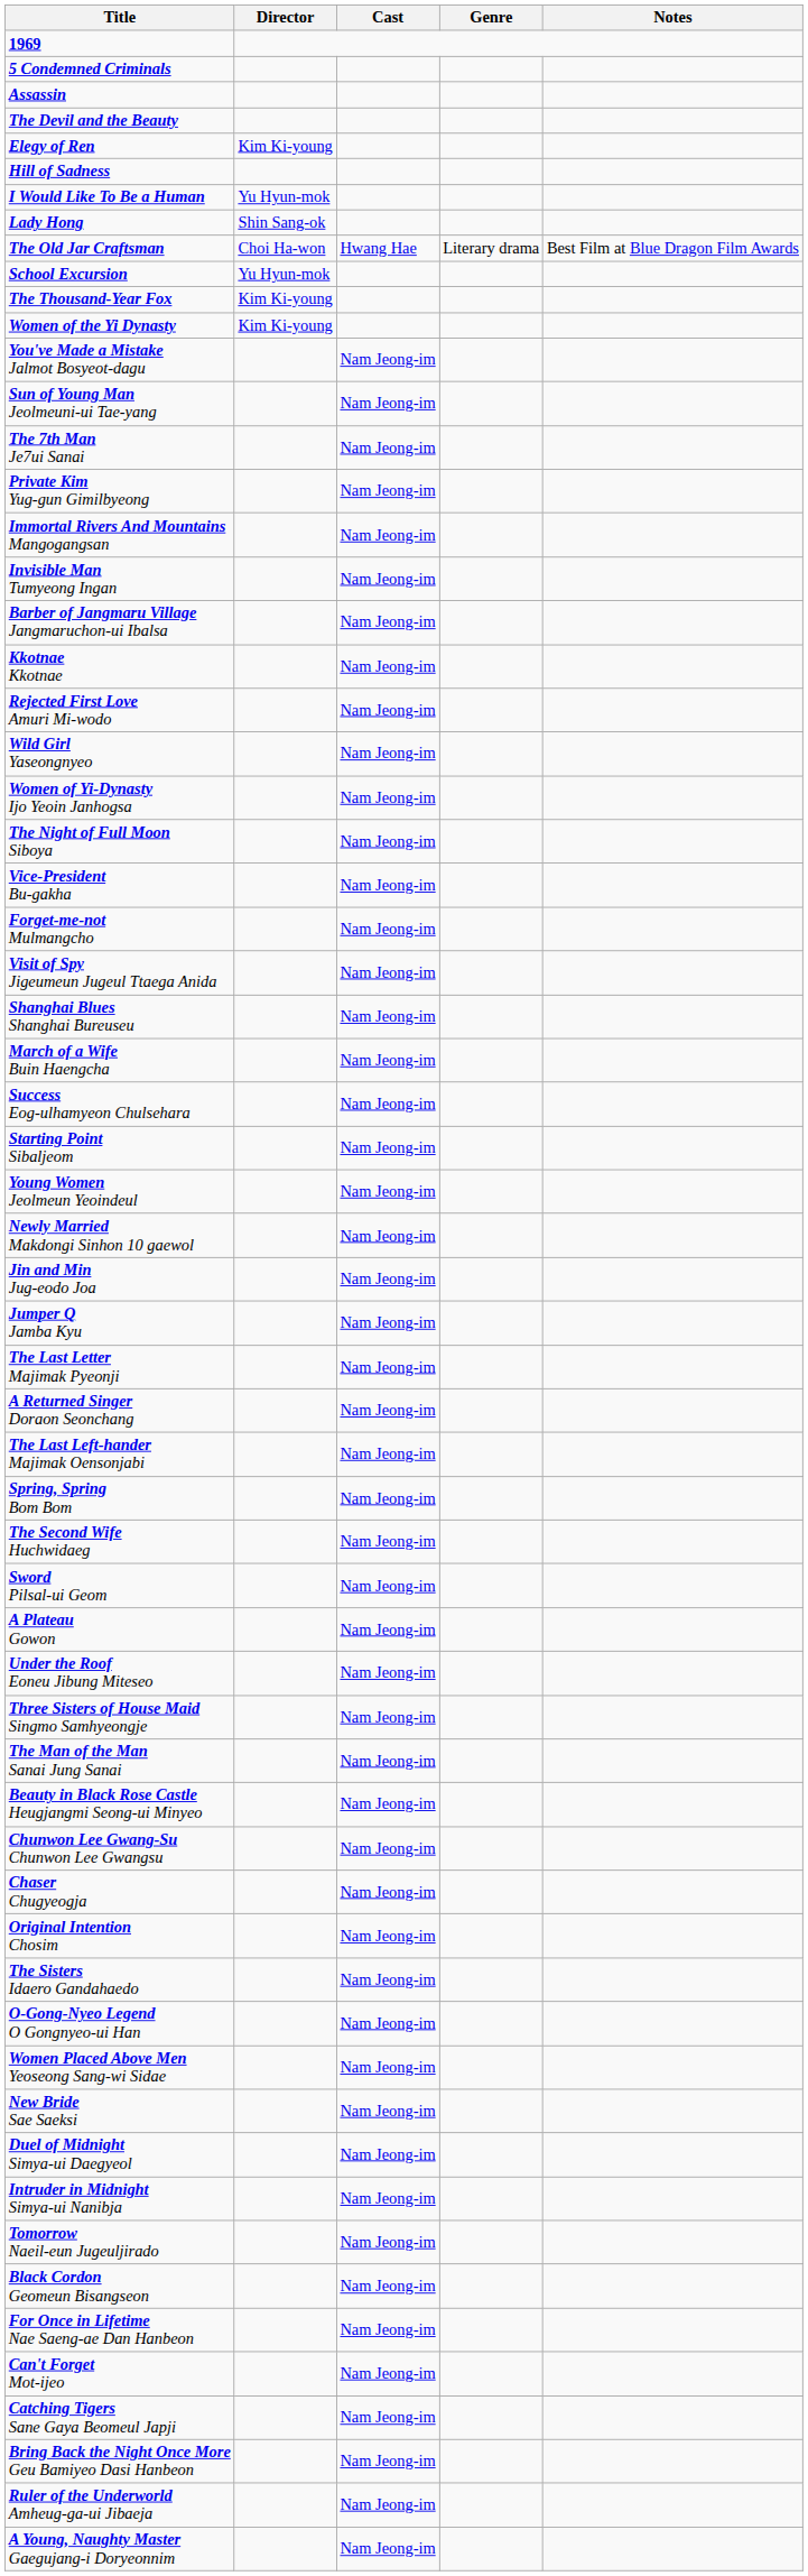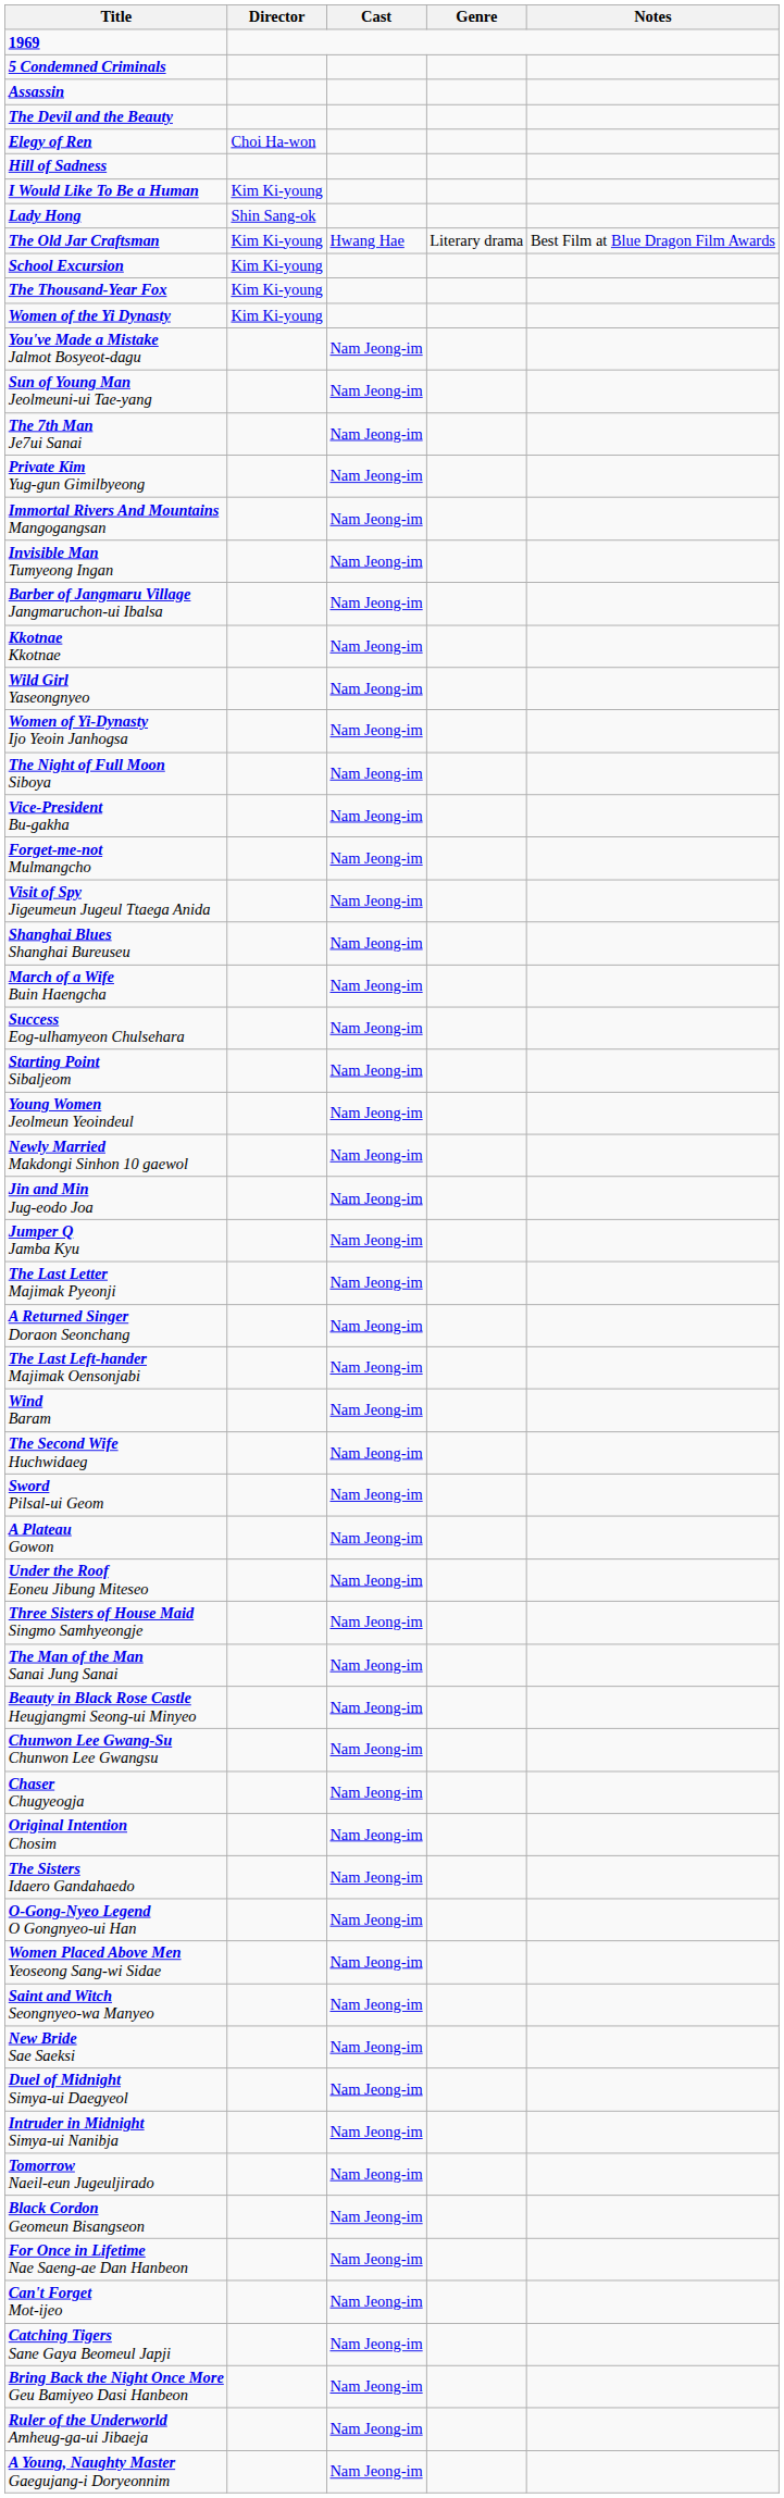Elegy of Ren | Director: Kim Ki-young -> Choi Ha-won
I Would Like To Be a Human | Director: Yu Hyun-mok -> Kim Ki-young
The Old Jar Craftsman | Director: Choi Ha-won -> Kim Ki-young
School Excursion | Director: Yu Hyun-mok -> Kim Ki-young
- row: Rejected First Love Amuri Mi-wodo | Nam Jeong-im
- row: Spring, Spring Bom Bom | Nam Jeong-im
+ row: Wind Baram | Nam Jeong-im
+ row: Saint and Witch Seongnyeo-wa Manyeo | Nam Jeong-im
